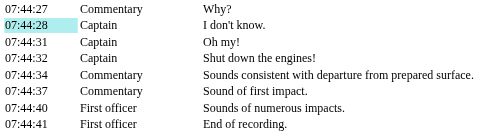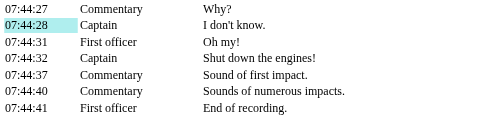Oh my! | column 2: Captain -> First officer
- row: 07:44:34 | Commentary | Sounds consistent with departure from prepared surface.
Sounds of numerous impacts. | column 2: First officer -> Commentary
